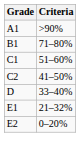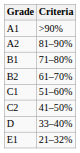+ row: A2 | 81–90%
+ row: B2 | 61–70%
- row: E2 | 0–20%
